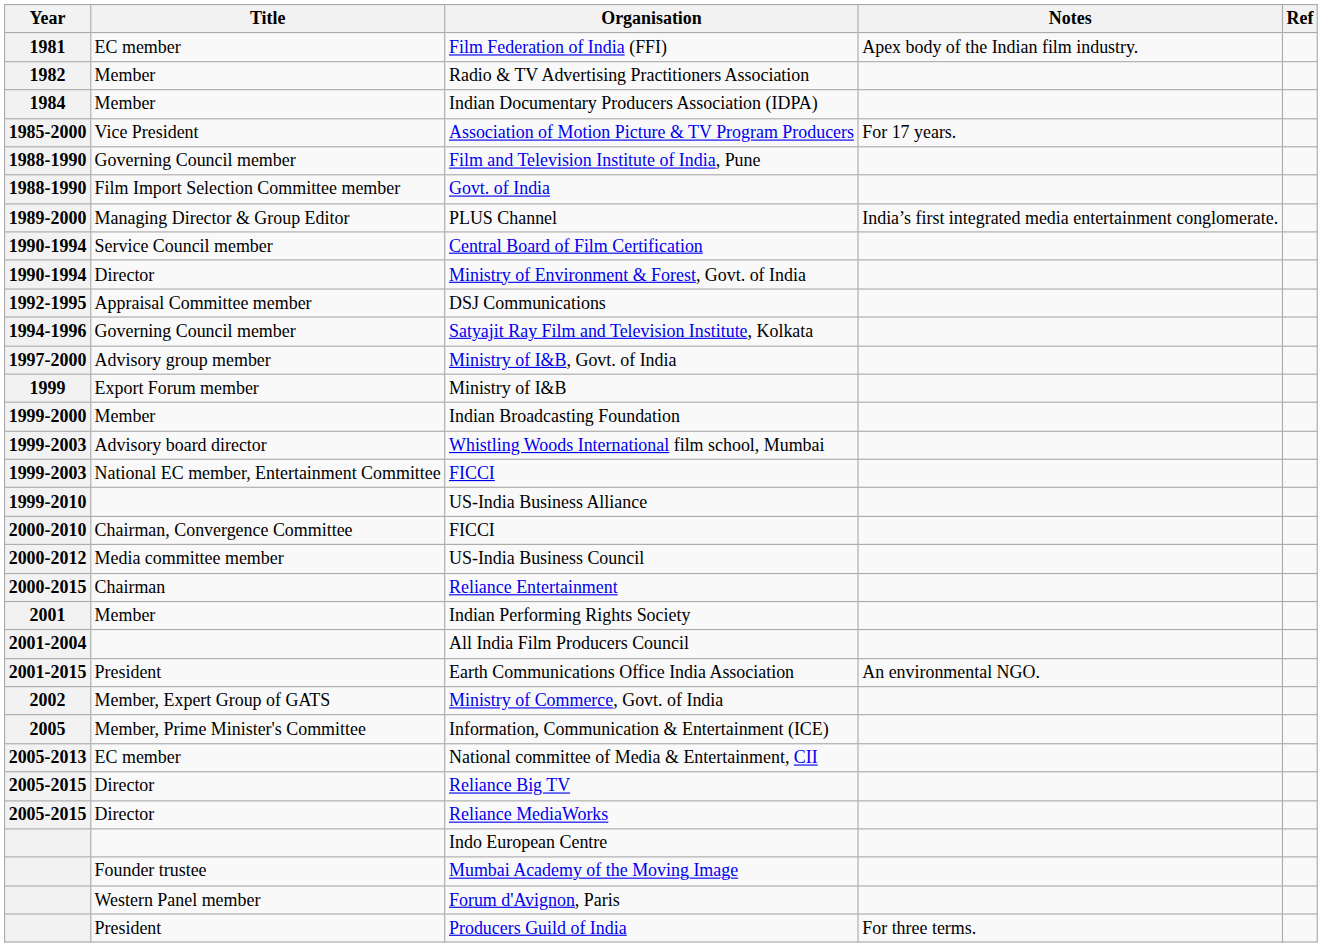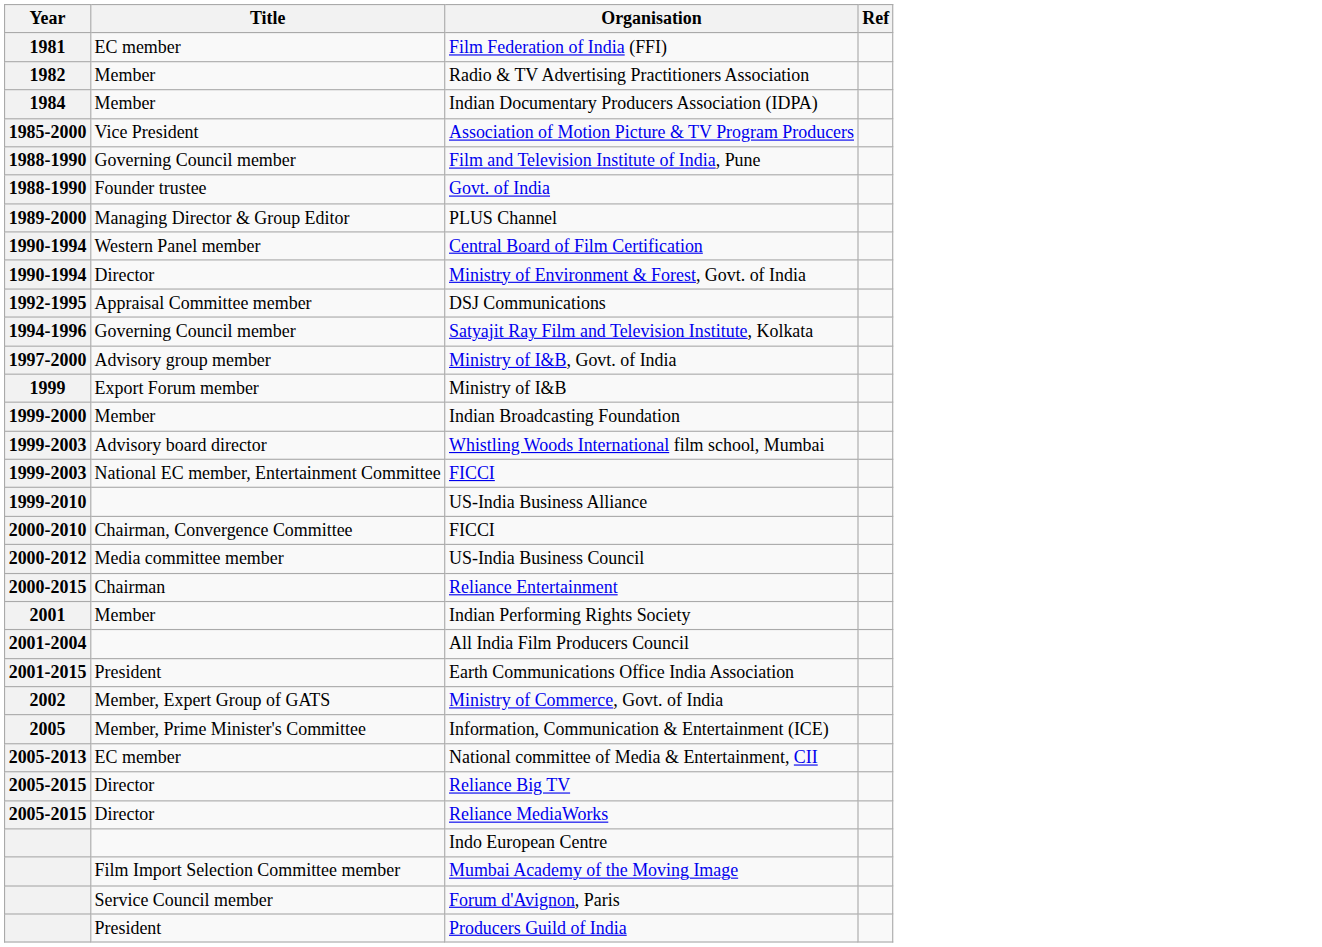- column: Notes | Apex body of the Indian film industry. | For 17 years. | India’s first integrated media entertainment conglomerate. | An environmental NGO. | For three terms.
Govt. of India | Title: Film Import Selection Committee member -> Founder trustee
Central Board of Film Certification | Title: Service Council member -> Western Panel member
Mumbai Academy of the Moving Image | Title: Founder trustee -> Film Import Selection Committee member
Forum d'Avignon, Paris | Title: Western Panel member -> Service Council member
